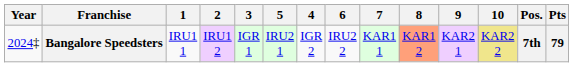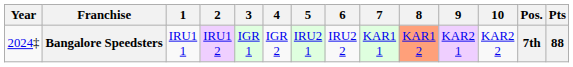columns swapped: 4 <-> 5
Bangalore Speedsters | 10: khaki background -> no background
Bangalore Speedsters | Pts: 79 -> 88
